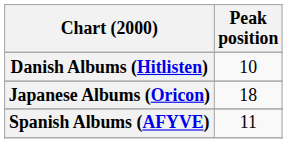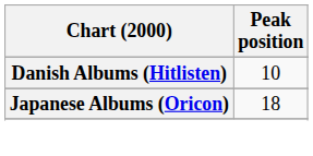- row: Spanish Albums (AFYVE) | 11
